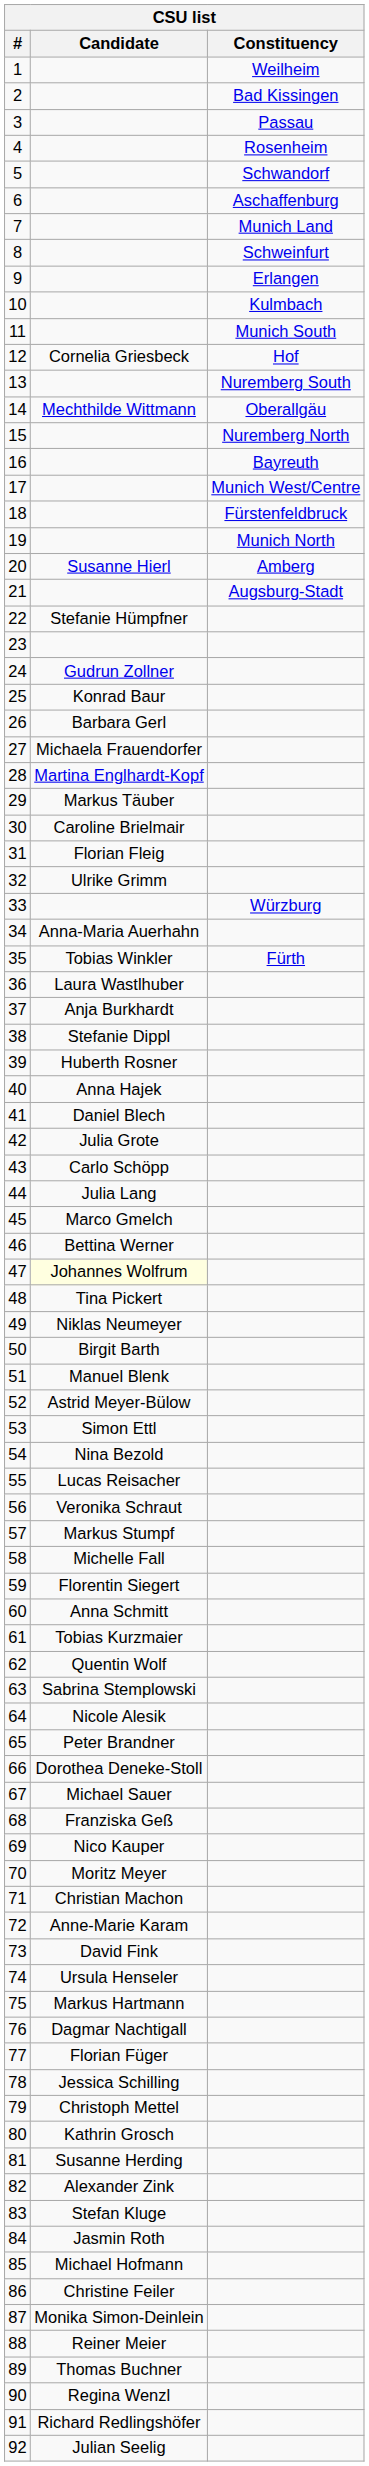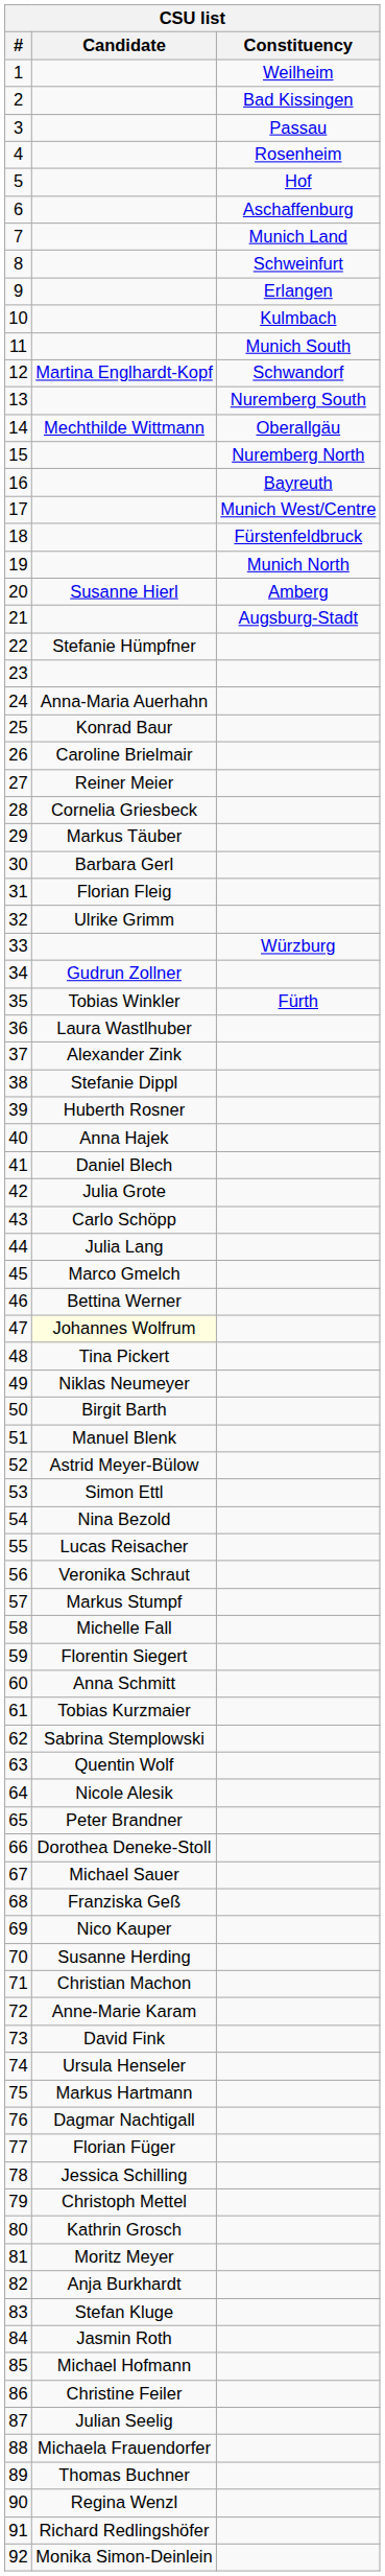5 | Constituency: Schwandorf -> Hof
12 | Candidate: Cornelia Griesbeck -> Martina Englhardt-Kopf
12 | Constituency: Hof -> Schwandorf
24 | Candidate: Gudrun Zollner -> Anna-Maria Auerhahn
26 | Candidate: Barbara Gerl -> Caroline Brielmair
27 | Candidate: Michaela Frauendorfer -> Reiner Meier
28 | Candidate: Martina Englhardt-Kopf -> Cornelia Griesbeck
30 | Candidate: Caroline Brielmair -> Barbara Gerl
34 | Candidate: Anna-Maria Auerhahn -> Gudrun Zollner
37 | Candidate: Anja Burkhardt -> Alexander Zink
62 | Candidate: Quentin Wolf -> Sabrina Stemplowski
63 | Candidate: Sabrina Stemplowski -> Quentin Wolf
70 | Candidate: Moritz Meyer -> Susanne Herding
81 | Candidate: Susanne Herding -> Moritz Meyer
82 | Candidate: Alexander Zink -> Anja Burkhardt
87 | Candidate: Monika Simon-Deinlein -> Julian Seelig
88 | Candidate: Reiner Meier -> Michaela Frauendorfer
92 | Candidate: Julian Seelig -> Monika Simon-Deinlein
